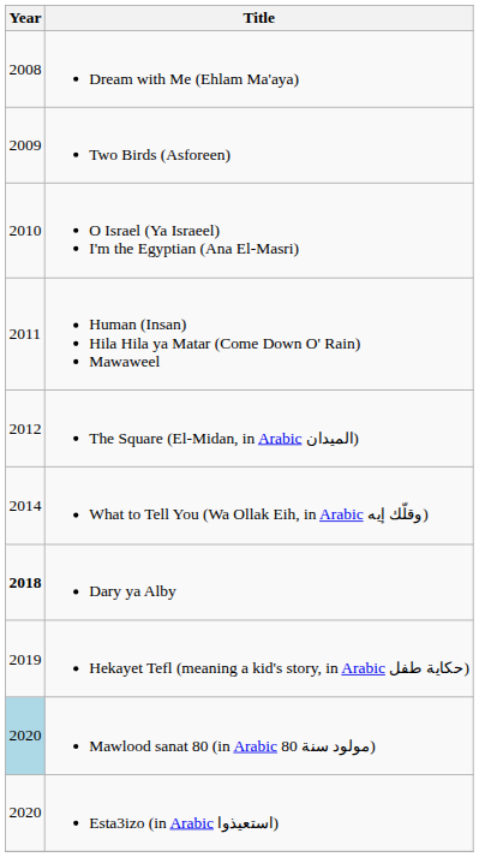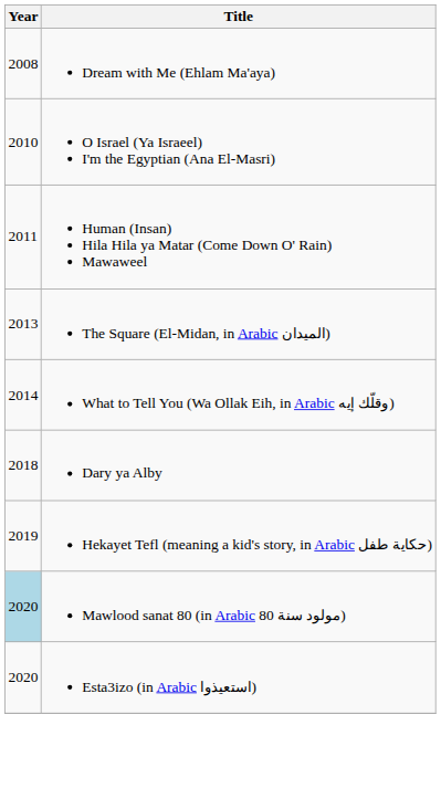- row: 2009 | Two Birds (Asforeen)
The Square (El-Midan, in Arabic الميدان) | Year: 2012 -> 2013
Dary ya Alby | Year: bold -> normal
